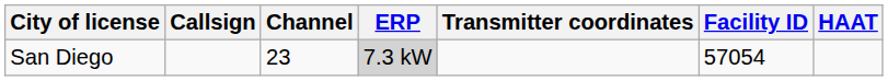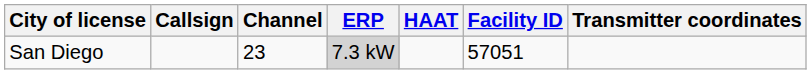columns swapped: HAAT <-> Transmitter coordinates
San Diego | Facility ID: 57054 -> 57051
